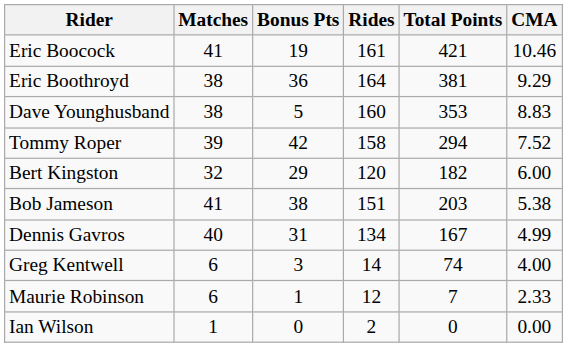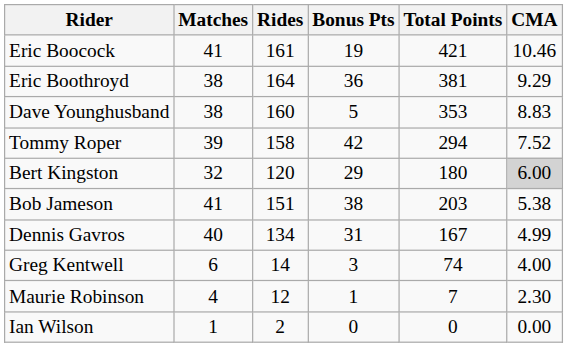columns swapped: Rides <-> Bonus Pts
Bert Kingston | Total Points: 182 -> 180
Bert Kingston | CMA: no background -> lightgrey background
Maurie Robinson | Matches: 6 -> 4
Maurie Robinson | CMA: 2.33 -> 2.30
